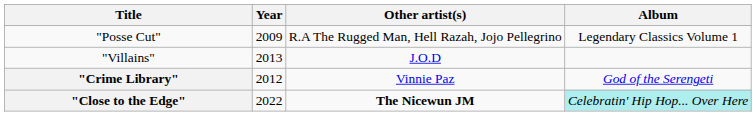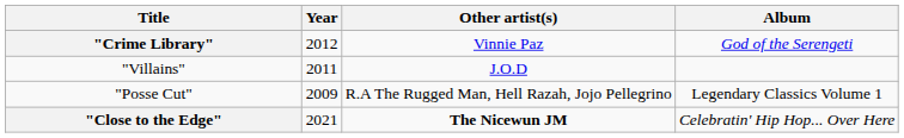rows swapped: "Crime Library" <-> "Posse Cut"
"Villains" | Year: 2013 -> 2011
"Close to the Edge" | Year: 2022 -> 2021
"Close to the Edge" | Album: paleturquoise background -> no background
